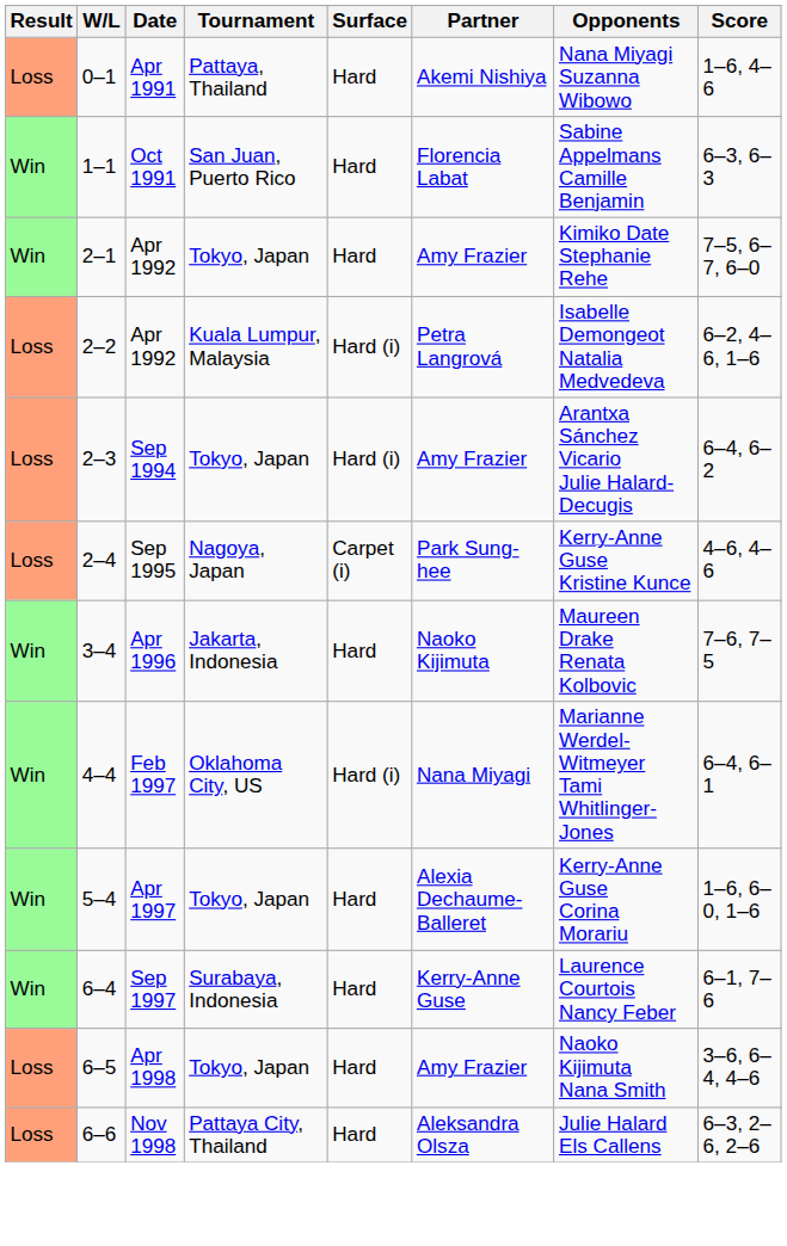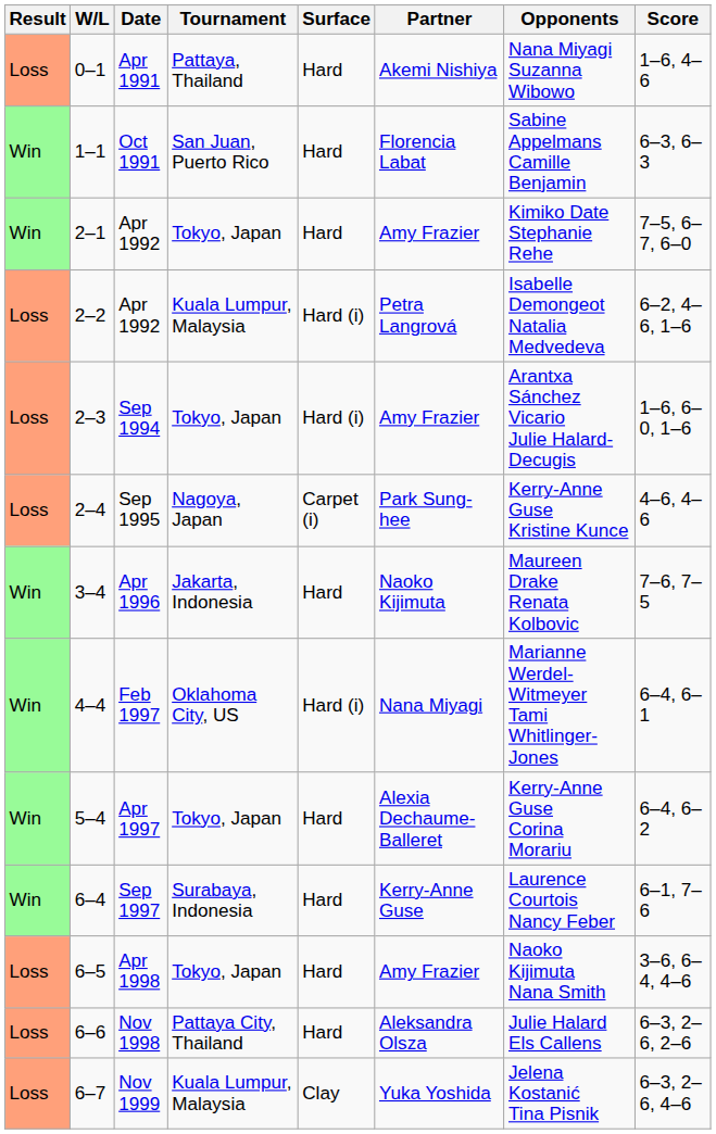Sep 1994 | Score: 6–4, 6–2 -> 1–6, 6–0, 1–6
Apr 1997 | Score: 1–6, 6–0, 1–6 -> 6–4, 6–2
+ row: Loss | 6–7 | Nov 1999 | Kuala Lumpur, Malaysia | Clay | Yuka Yoshida | Jelena Kostanić Tina Pisnik | 6–3, 2–6, 4–6
